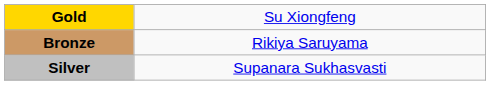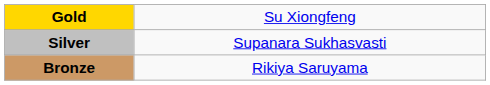rows swapped: Silver <-> Bronze
